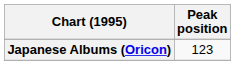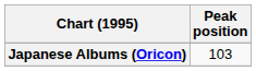Japanese Albums (Oricon) | Peak position: 123 -> 103
